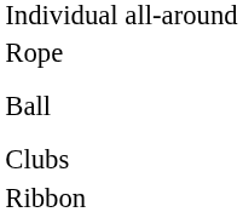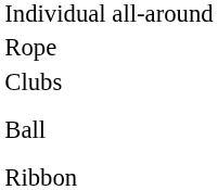rows swapped: Ball <-> Clubs
